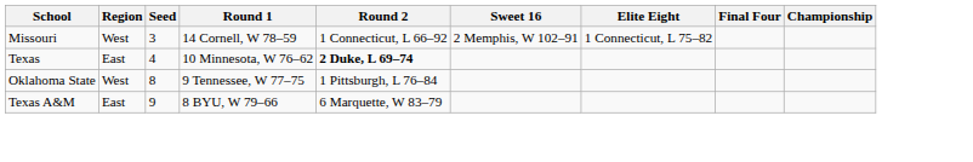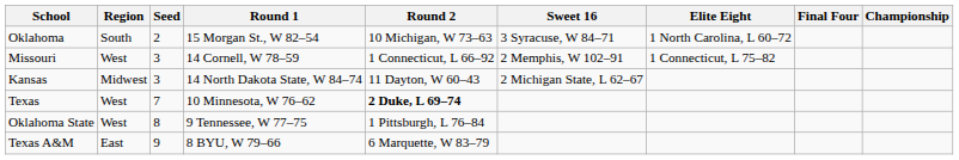+ row: Oklahoma | South | 2 | 15 Morgan St., W 82–54 | 10 Michigan, W 73–63 | 3 Syracuse, W 84–71 | 1 North Carolina, L 60–72
+ row: Kansas | Midwest | 3 | 14 North Dakota State, W 84–74 | 11 Dayton, W 60–43 | 2 Michigan State, L 62–67
Texas | Region: East -> West
Texas | Seed: 4 -> 7
